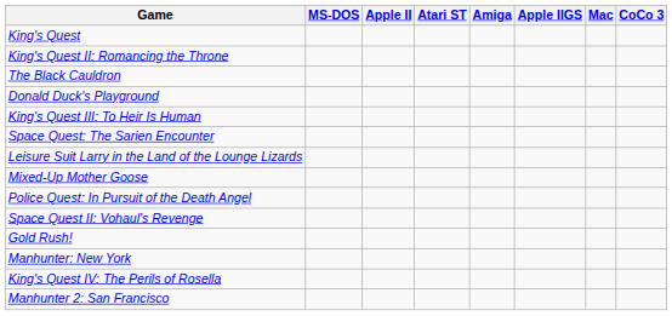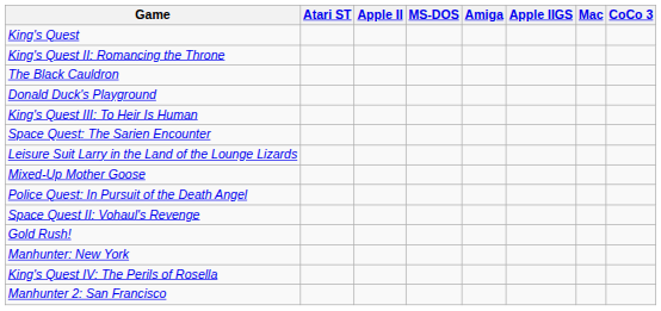columns swapped: MS-DOS <-> Atari ST
